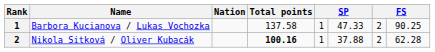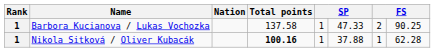Nikola Sitková / Oliver Kubacák | Rank: 2 -> 1
Nikola Sitková / Oliver Kubacák | column 7: 2 -> 1
